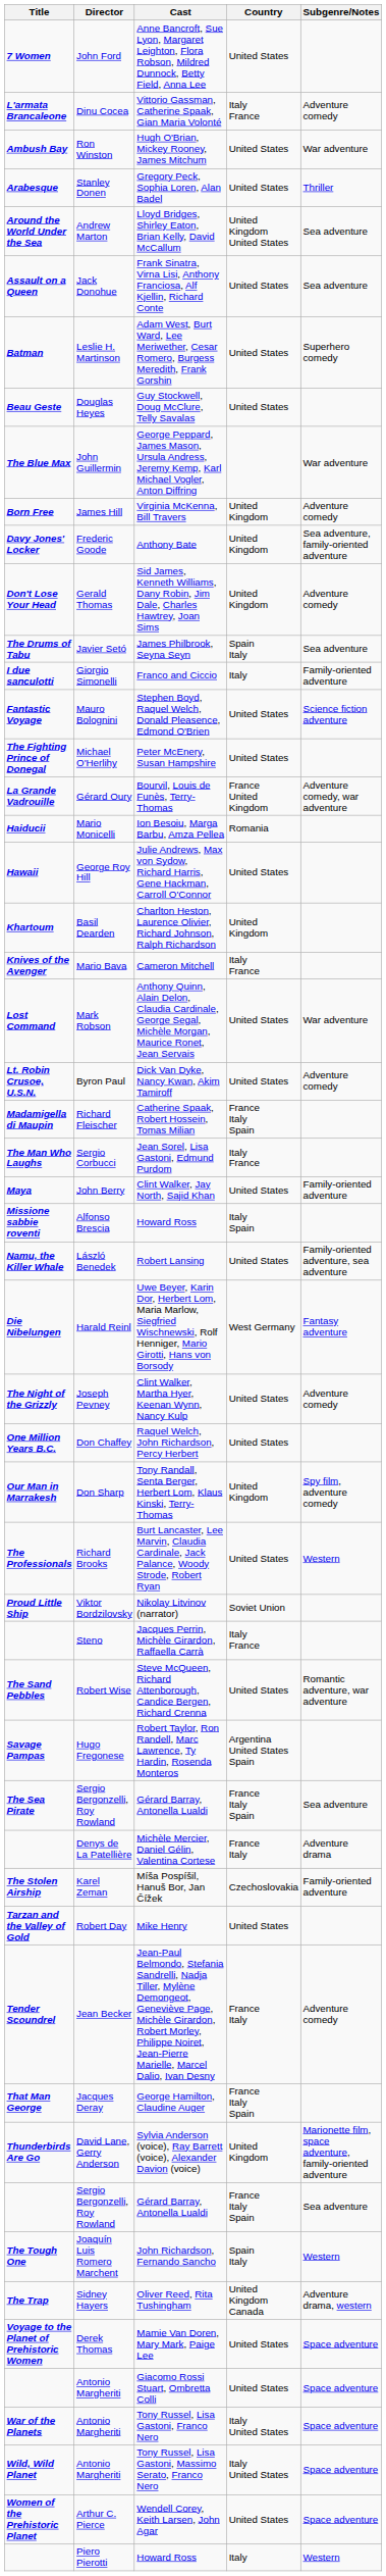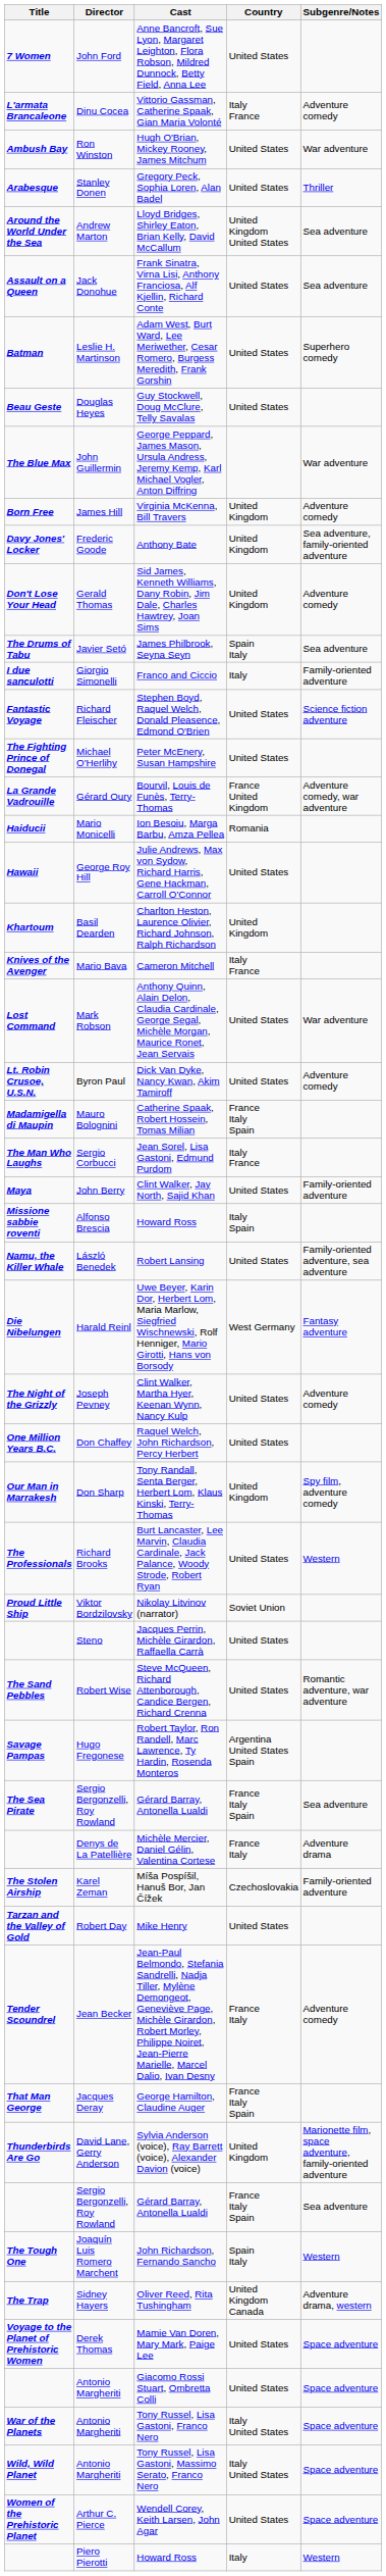Stephen Boyd, Raquel Welch, Donald Pleasence, Edmond O'Brien | Director: Mauro Bolognini -> Richard Fleischer
Catherine Spaak, Robert Hossein, Tomas Milian | Director: Richard Fleischer -> Mauro Bolognini
Jacques Perrin, Michèle Girardon, Raffaella Carrà | Country: Italy France -> United States
